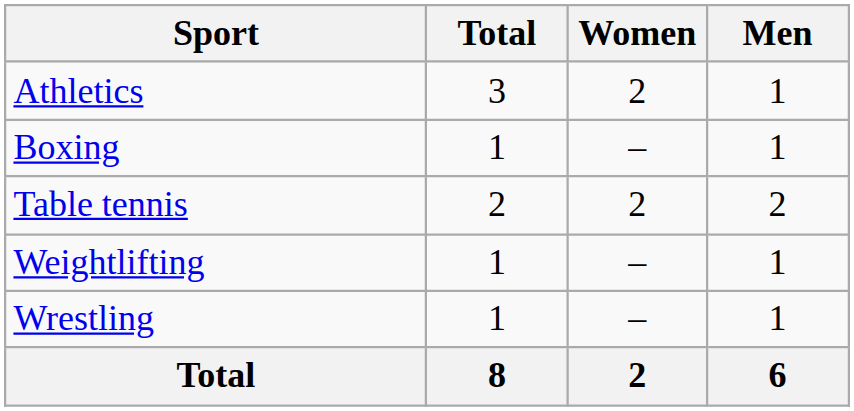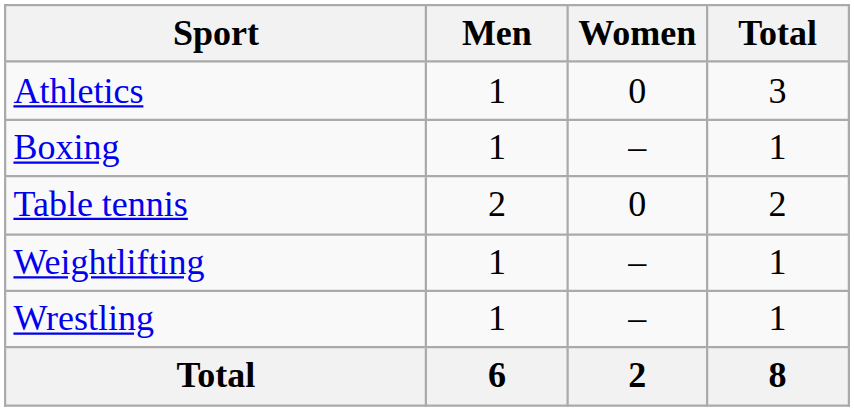columns swapped: Men <-> Total
Athletics | Women: 2 -> 0
Table tennis | Women: 2 -> 0
